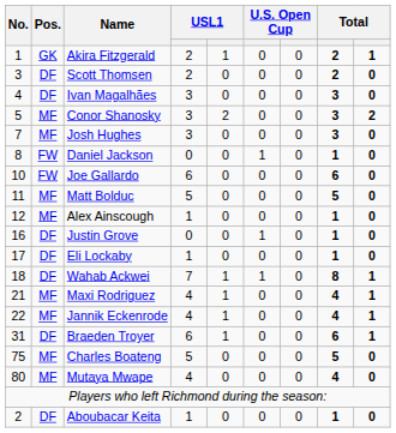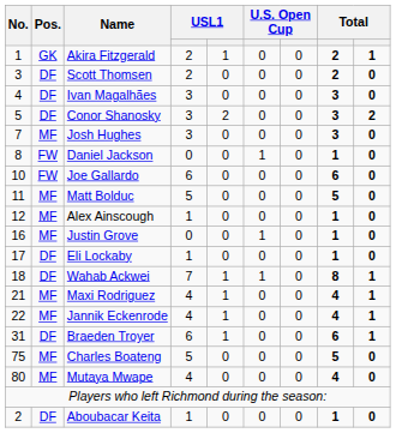Conor Shanosky | Pos.: MF -> DF
Justin Grove | Pos.: DF -> MF
